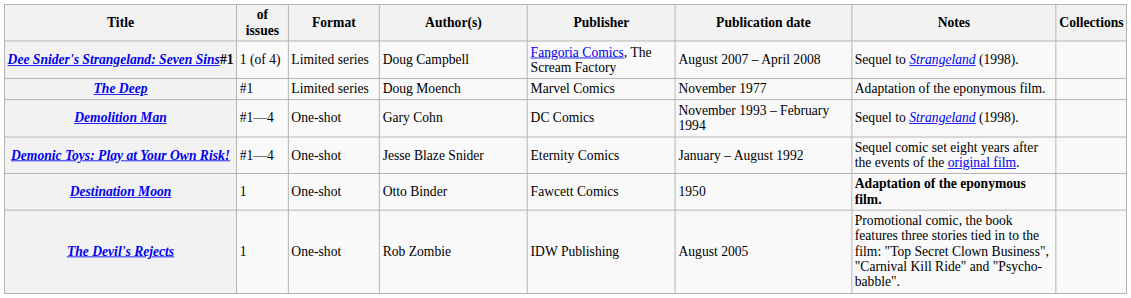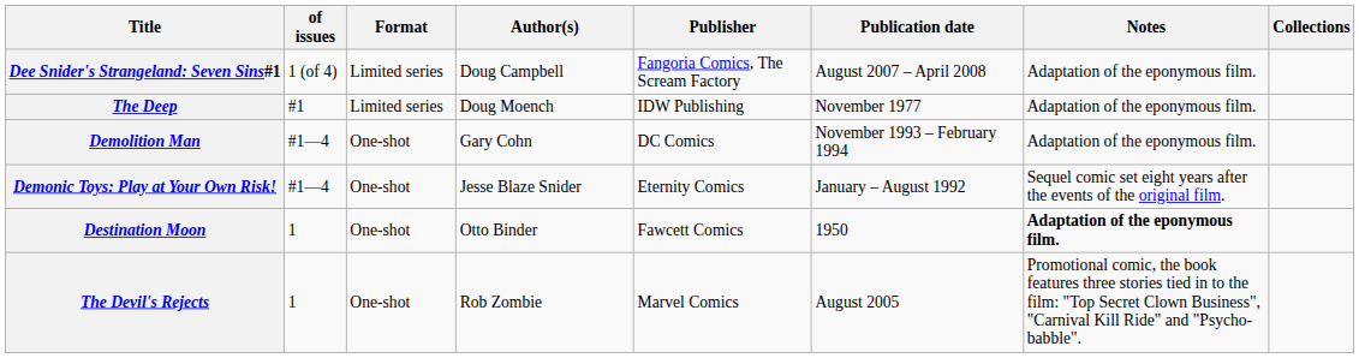Dee Snider's Strangeland: Seven Sins#1 | Notes: Sequel to Strangeland (1998). -> Adaptation of the eponymous film.
The Deep | Publisher: Marvel Comics -> IDW Publishing
Demolition Man | Notes: Sequel to Strangeland (1998). -> Adaptation of the eponymous film.
The Devil's Rejects | Publisher: IDW Publishing -> Marvel Comics
